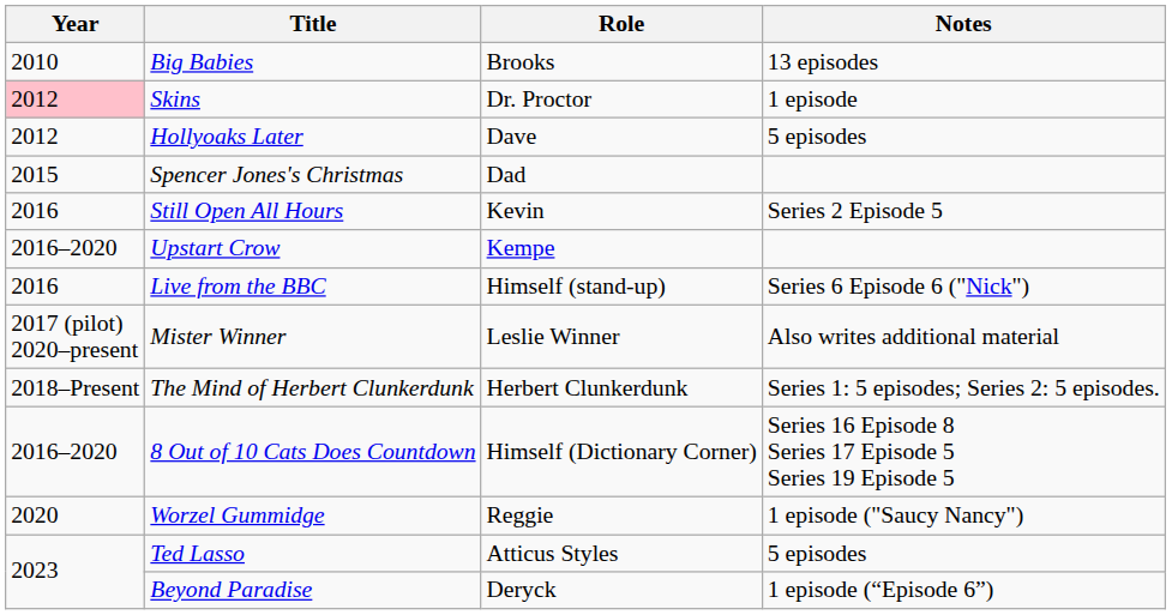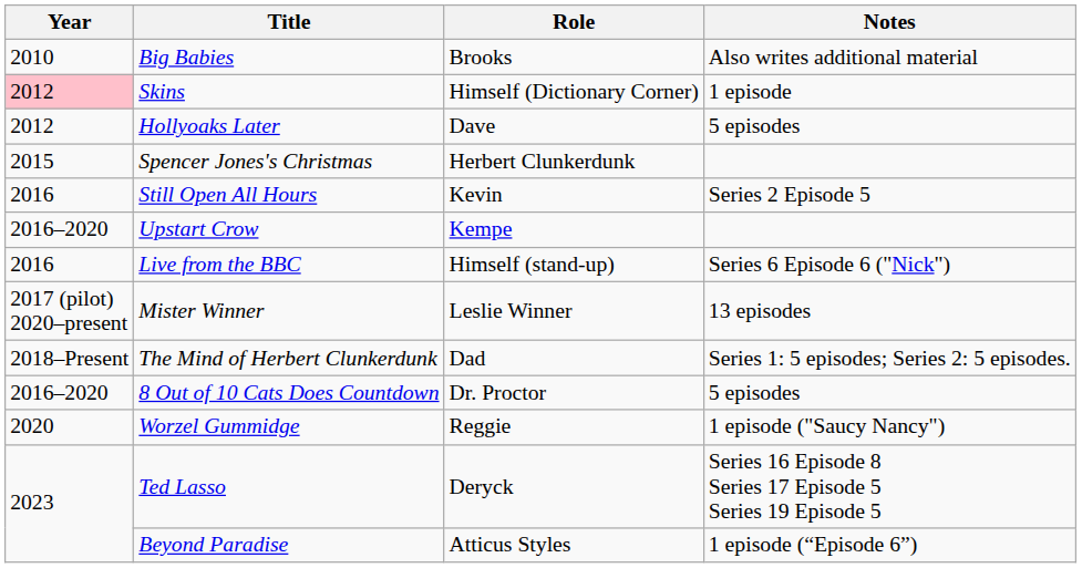Big Babies | Notes: 13 episodes -> Also writes additional material
Skins | Role: Dr. Proctor -> Himself (Dictionary Corner)
Spencer Jones's Christmas | Role: Dad -> Herbert Clunkerdunk
Mister Winner | Notes: Also writes additional material -> 13 episodes
The Mind of Herbert Clunkerdunk | Role: Herbert Clunkerdunk -> Dad
8 Out of 10 Cats Does Countdown | Role: Himself (Dictionary Corner) -> Dr. Proctor
8 Out of 10 Cats Does Countdown | Notes: Series 16 Episode 8 Series 17 Episode 5 Series 19 Episode 5 -> 5 episodes
Ted Lasso | Role: Atticus Styles -> Deryck
Ted Lasso | Notes: 5 episodes -> Series 16 Episode 8 Series 17 Episode 5 Series 19 Episode 5
Beyond Paradise | Role: Deryck -> Atticus Styles
